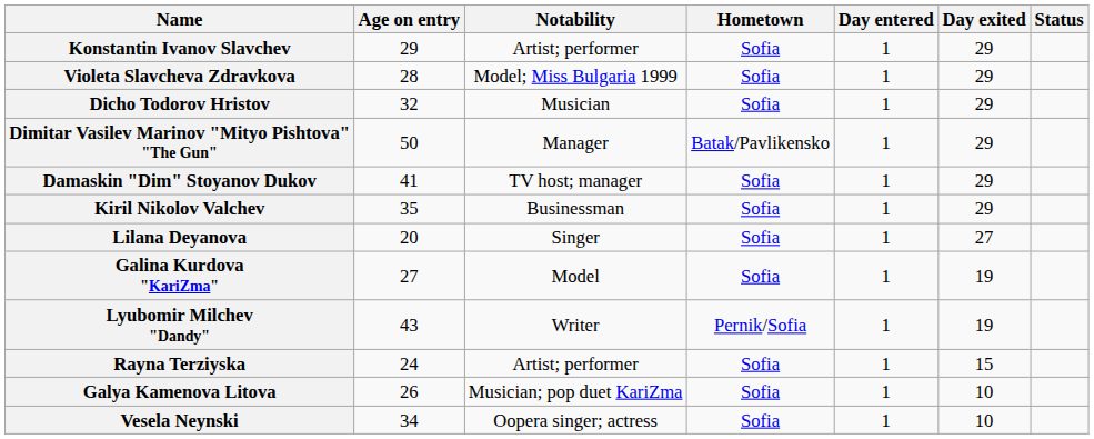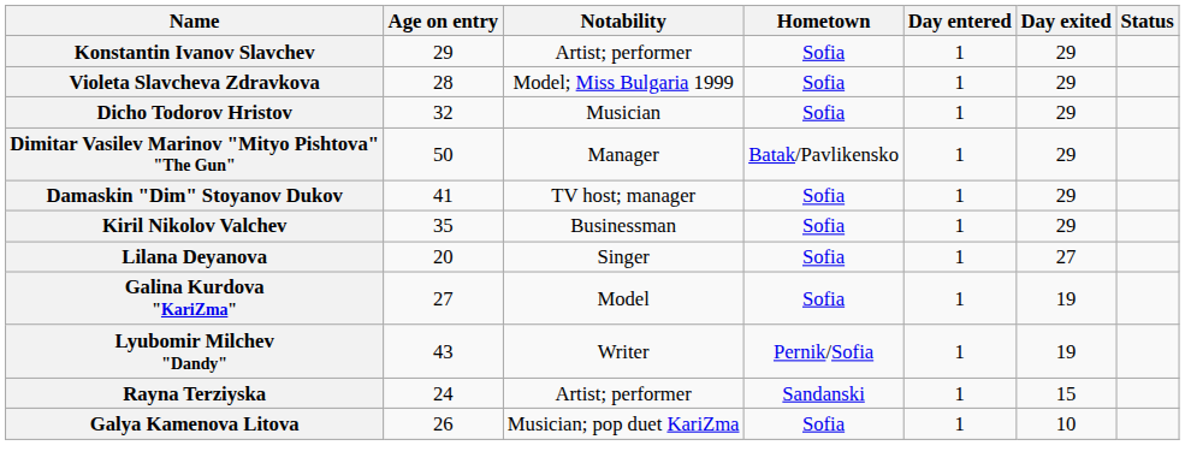Rayna Terziyska | Hometown: Sofia -> Sandanski
- row: Vesela Neynski | 34 | Oopera singer; actress | Sofia | 1 | 10
